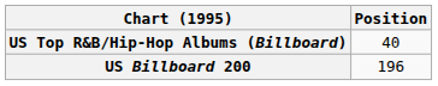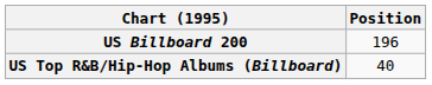rows swapped: US Billboard 200 <-> US Top R&B/Hip-Hop Albums (Billboard)
